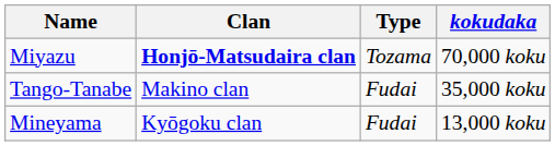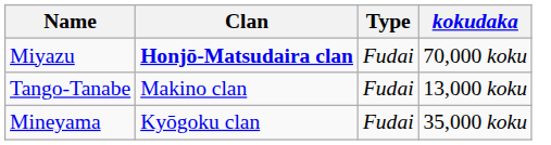Miyazu | Type: Tozama -> Fudai
Tango-Tanabe | kokudaka: 35,000 koku -> 13,000 koku
Mineyama | kokudaka: 13,000 koku -> 35,000 koku
